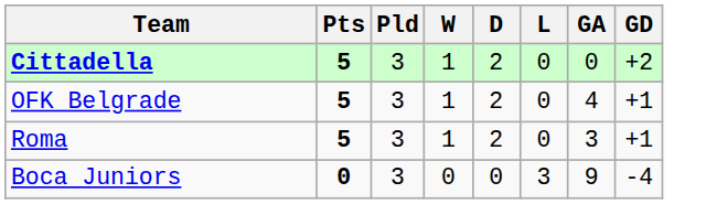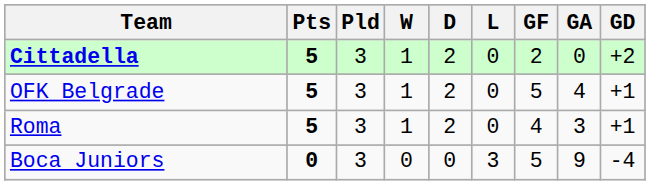+ column: GF | 2 | 5 | 4 | 5
